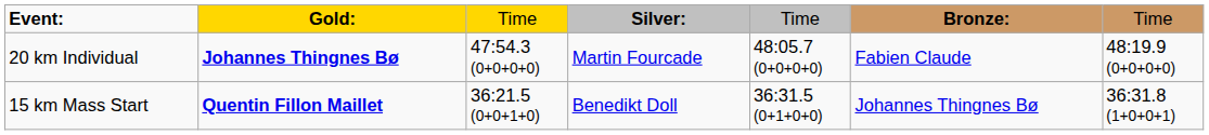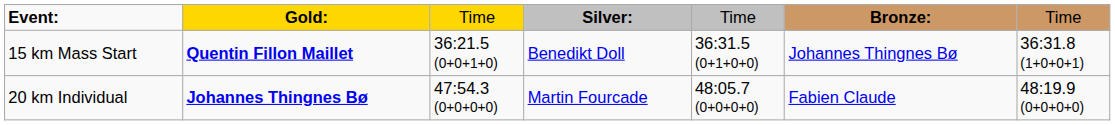rows swapped: 20 km Individual <-> 15 km Mass Start
